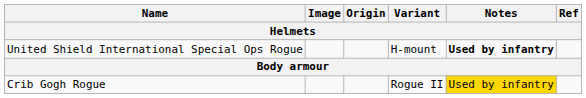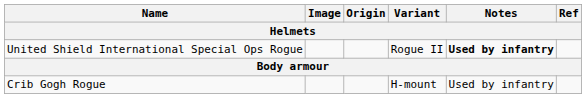United Shield International Special Ops Rogue | Variant: H-mount -> Rogue II
Crib Gogh Rogue | Variant: Rogue II -> H-mount
Crib Gogh Rogue | Notes: gold background -> no background
